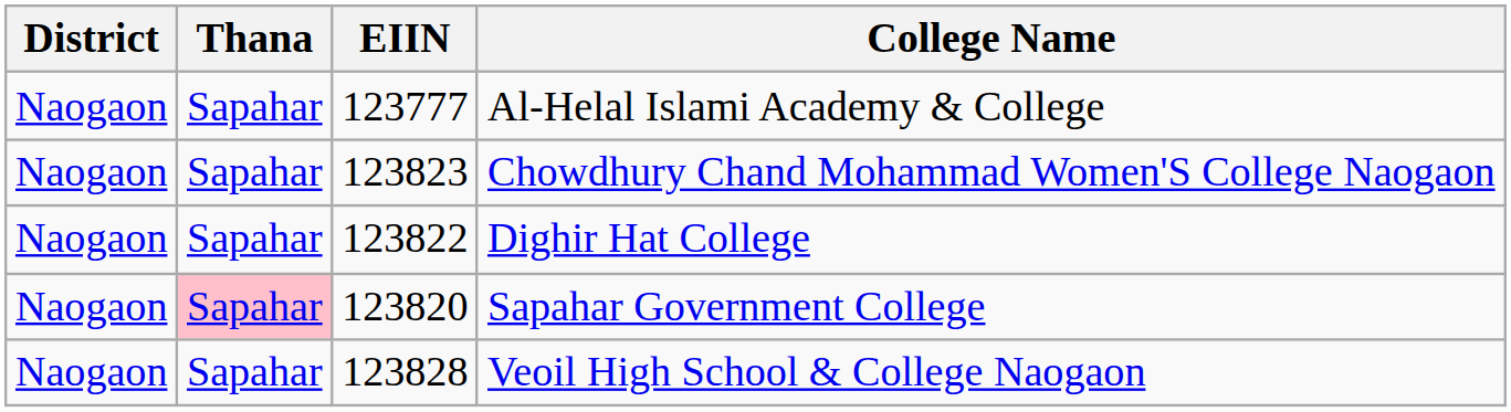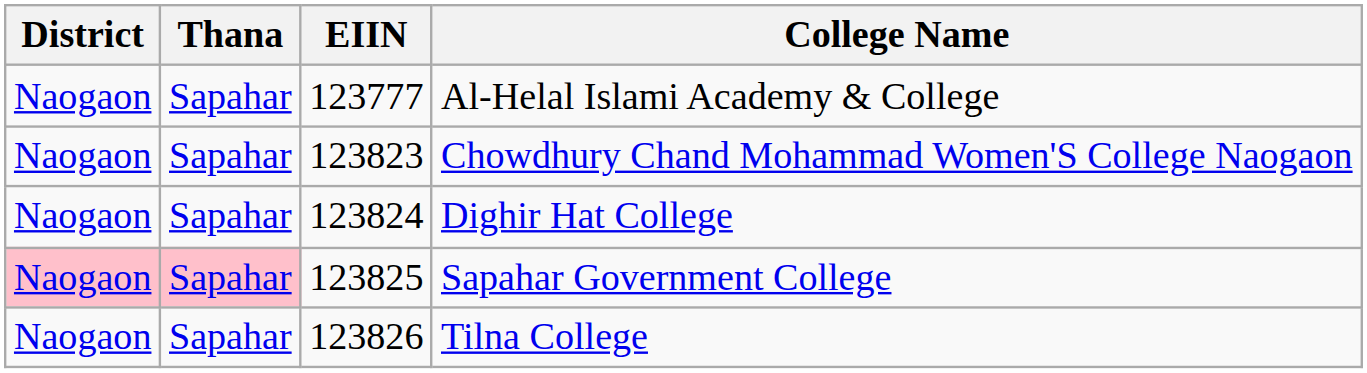Dighir Hat College | EIIN: 123822 -> 123824
Sapahar Government College | District: no background -> pink background
Sapahar Government College | EIIN: 123820 -> 123825
+ row: Naogaon | Sapahar | 123826 | Tilna College
- row: Naogaon | Sapahar | 123828 | Veoil High School & College Naogaon
